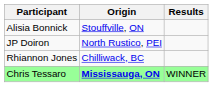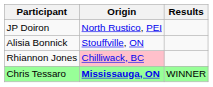rows swapped: JP Doiron <-> Alisia Bonnick
Rhiannon Jones | Origin: no background -> pink background
